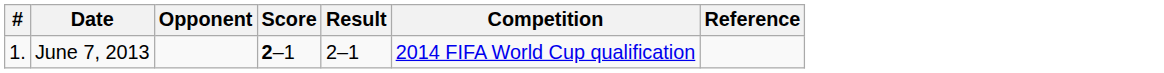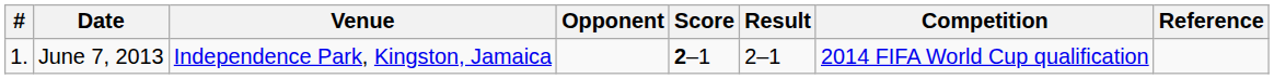+ column: Venue | Independence Park, Kingston, Jamaica
